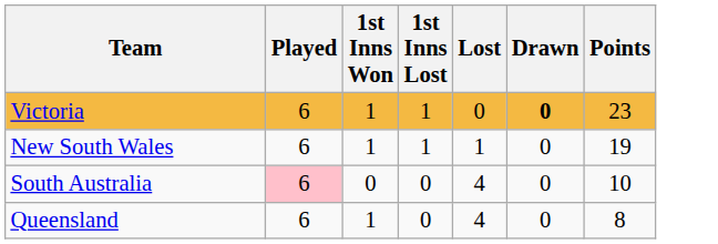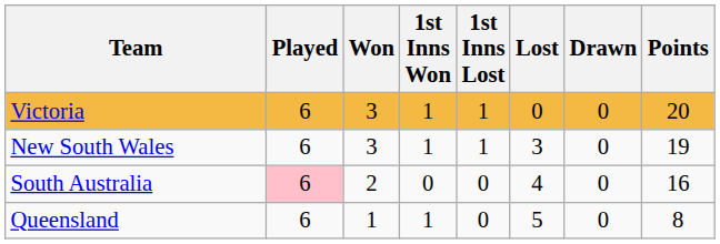+ column: Won | 3 | 3 | 2 | 1
Victoria | Drawn: bold -> normal
Victoria | Points: 23 -> 20
New South Wales | Lost: 1 -> 3
South Australia | Points: 10 -> 16
Queensland | Lost: 4 -> 5
